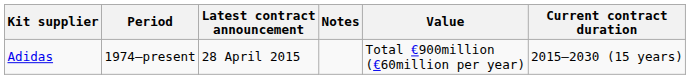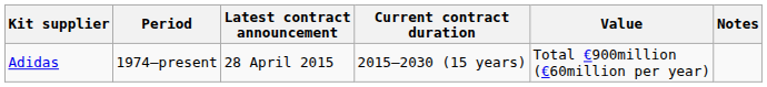columns swapped: Current contract duration <-> Notes
